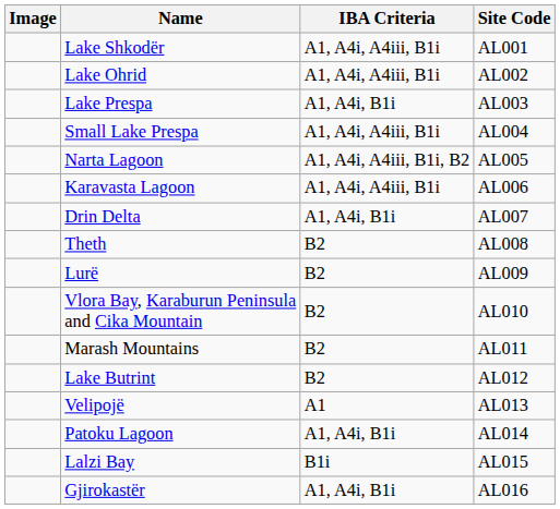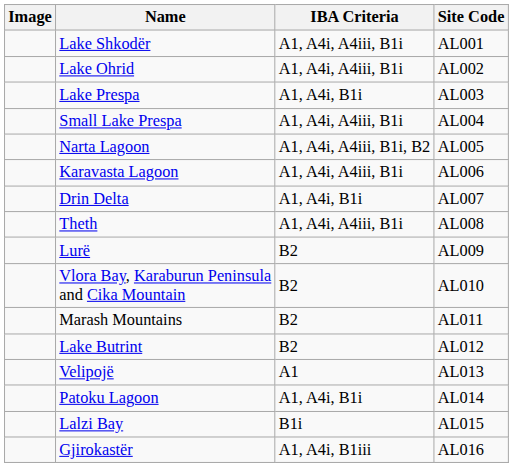Theth | IBA Criteria: B2 -> A1, A4i, A4iii, B1i
Gjirokastër | IBA Criteria: A1, A4i, B1i -> A1, A4i, B1iii
